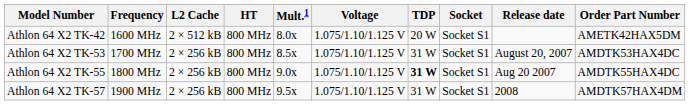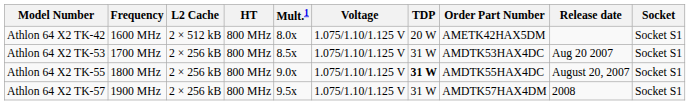columns swapped: Socket <-> Order Part Number
Athlon 64 X2 TK-53 | Release date: August 20, 2007 -> Aug 20 2007
Athlon 64 X2 TK-55 | Release date: Aug 20 2007 -> August 20, 2007
